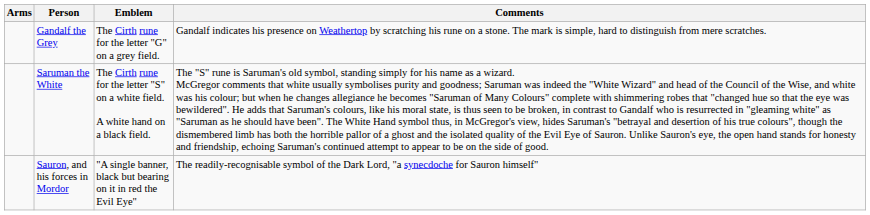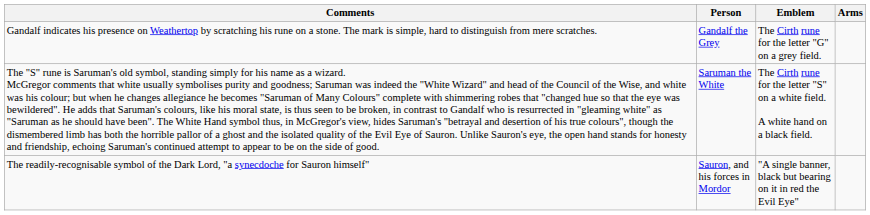columns swapped: Arms <-> Comments
